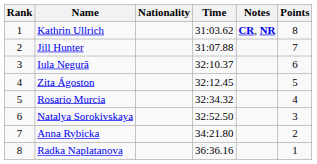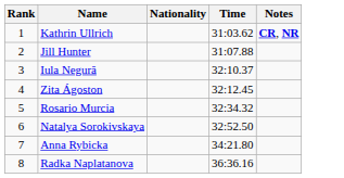- column: Points | 8 | 7 | 6 | 5 | 4 | 3 | 2 | 1
